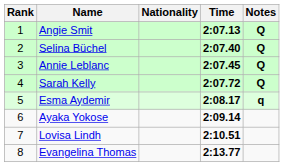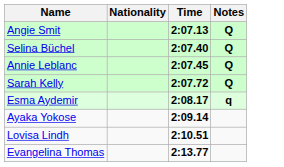- column: Rank | 1 | 2 | 3 | 4 | 5 | 6 | 7 | 8
